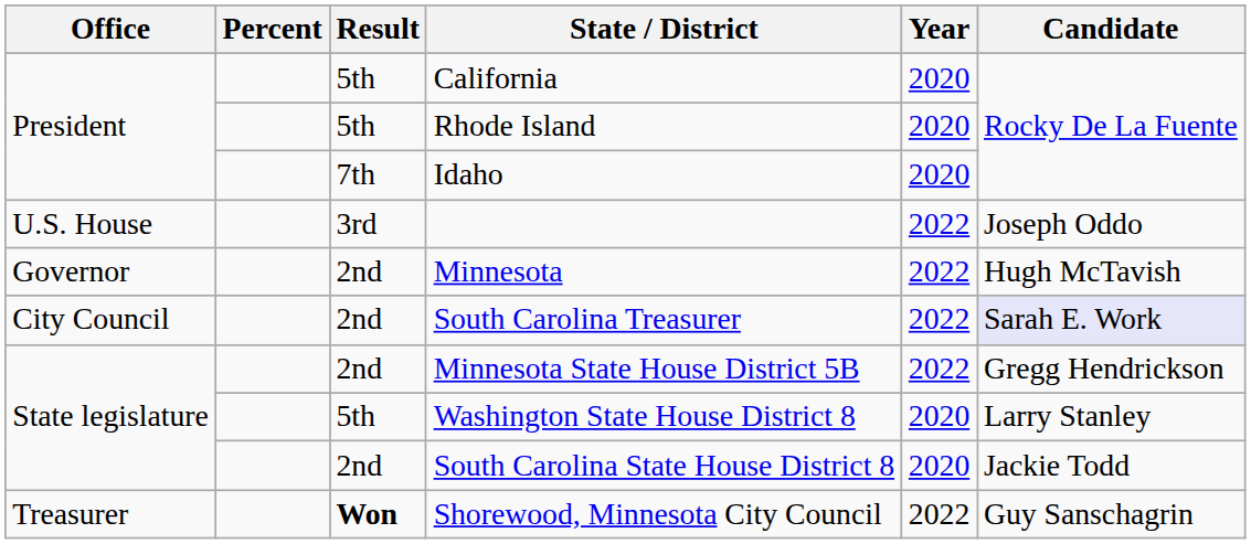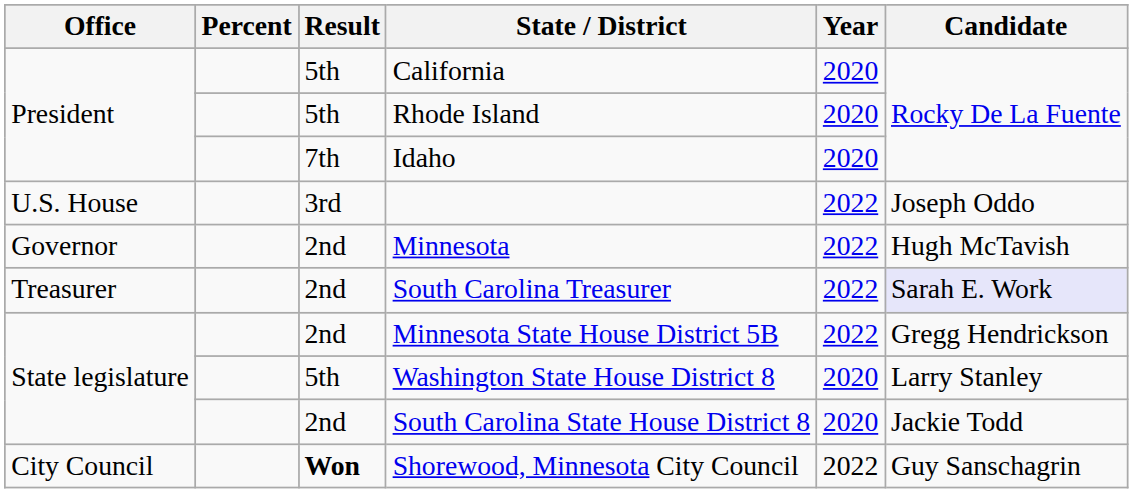South Carolina Treasurer | Office: City Council -> Treasurer
Shorewood, Minnesota City Council | Office: Treasurer -> City Council
